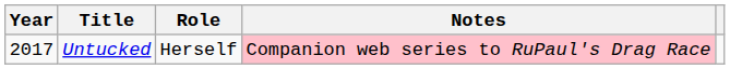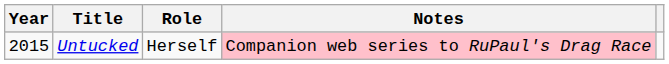Untucked | Year: 2017 -> 2015
